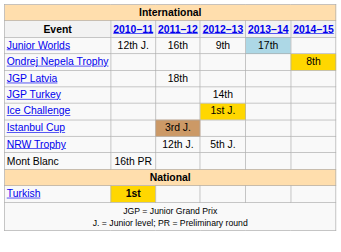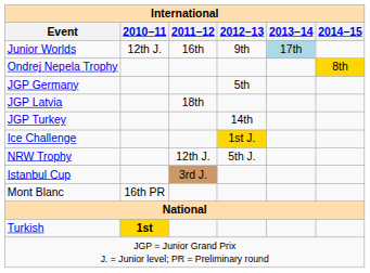+ row: JGP Germany | 5th
rows swapped: Istanbul Cup <-> NRW Trophy
